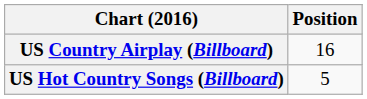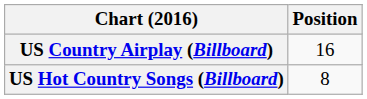US Hot Country Songs (Billboard) | Position: 5 -> 8
